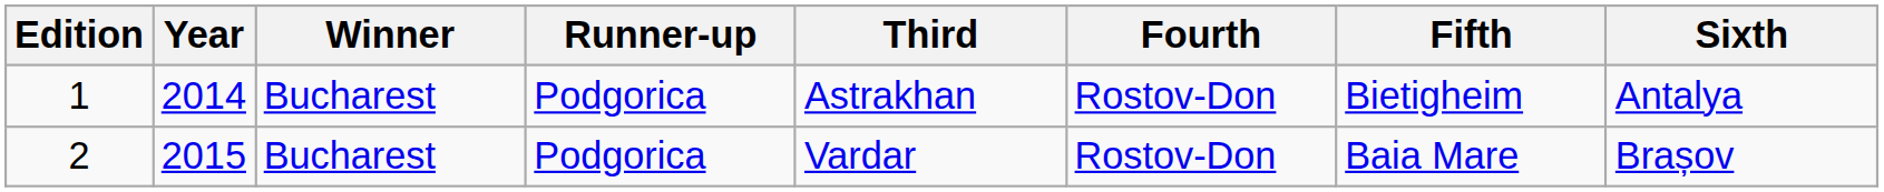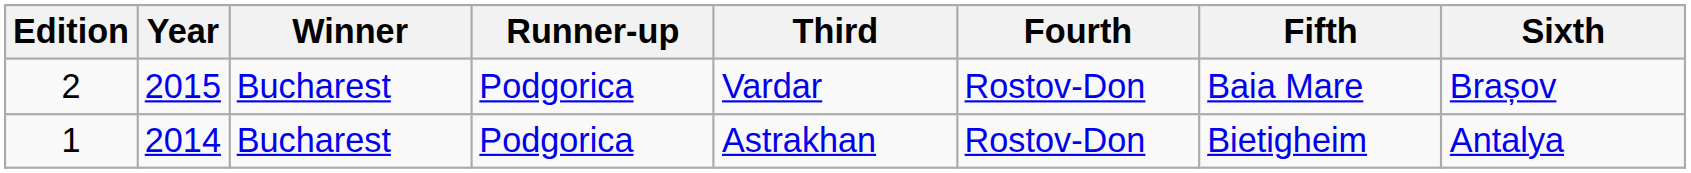rows swapped: 1 <-> 2
